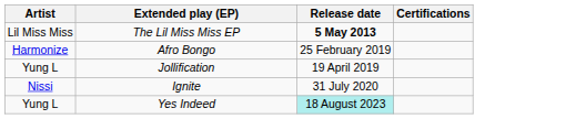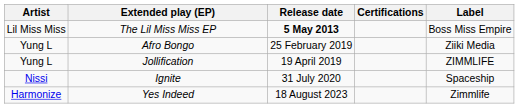+ column: Label | Boss Miss Empire | Ziiki Media | ZIMMLIFE | Spaceship | Zimmlife
Afro Bongo | Artist: Harmonize -> Yung L
Yes Indeed | Artist: Yung L -> Harmonize
Yes Indeed | Release date: paleturquoise background -> no background
